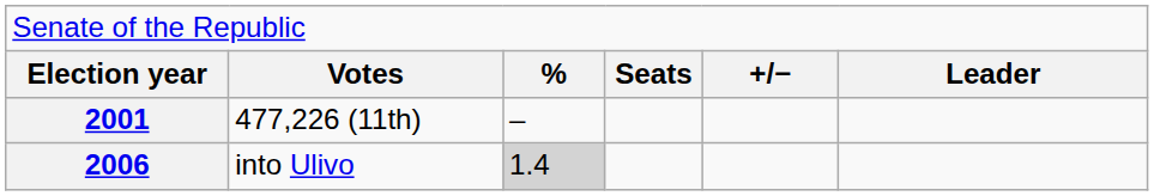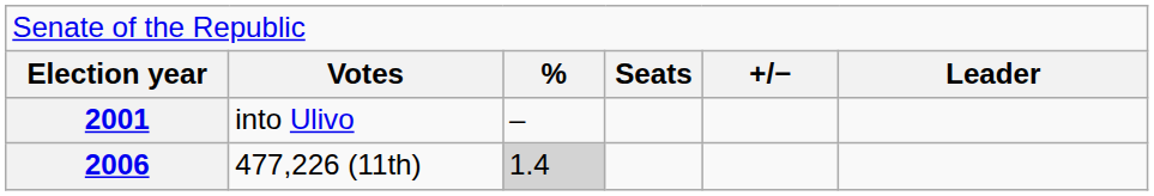2001 | column 2: 477,226 (11th) -> into Ulivo
2006 | column 2: into Ulivo -> 477,226 (11th)
